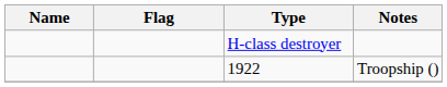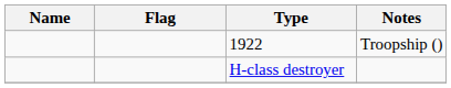rows swapped: H-class destroyer <-> 1922
